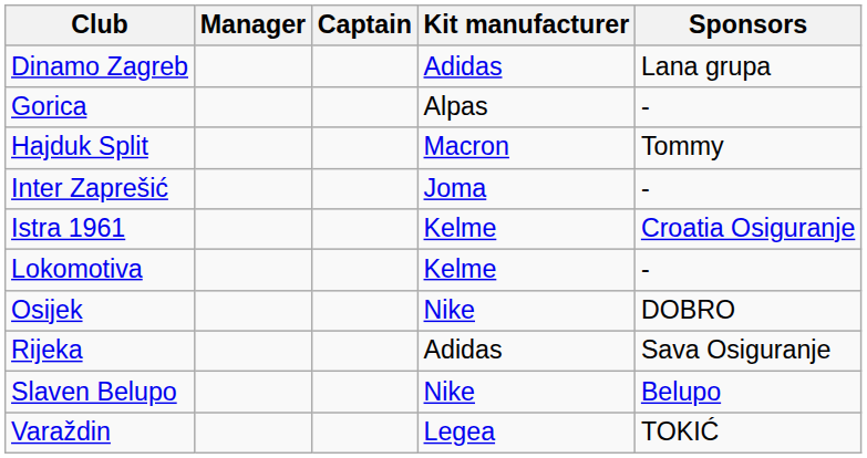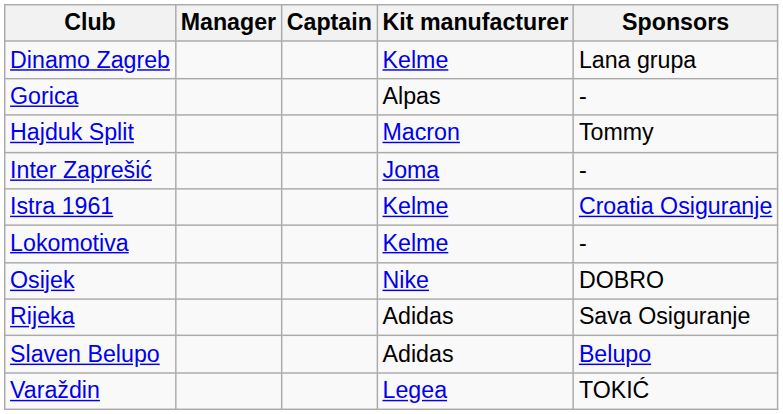Dinamo Zagreb | Kit manufacturer: Adidas -> Kelme
Slaven Belupo | Kit manufacturer: Nike -> Adidas
